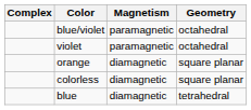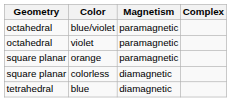columns swapped: Complex <-> Geometry
orange | Magnetism: diamagnetic -> paramagnetic
